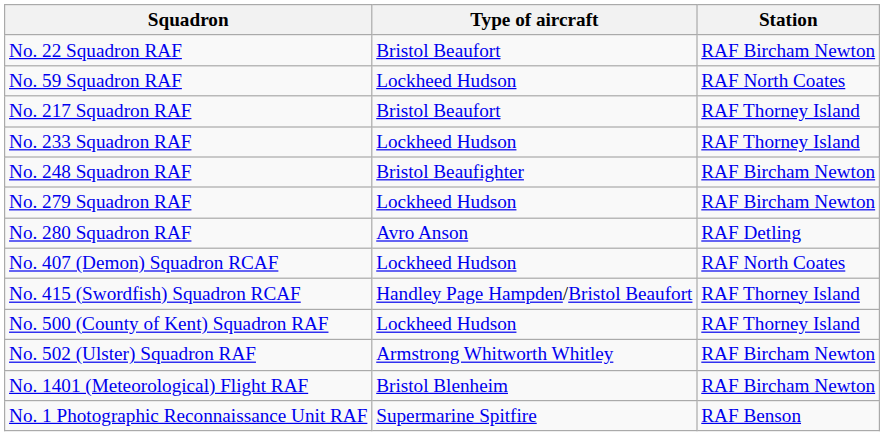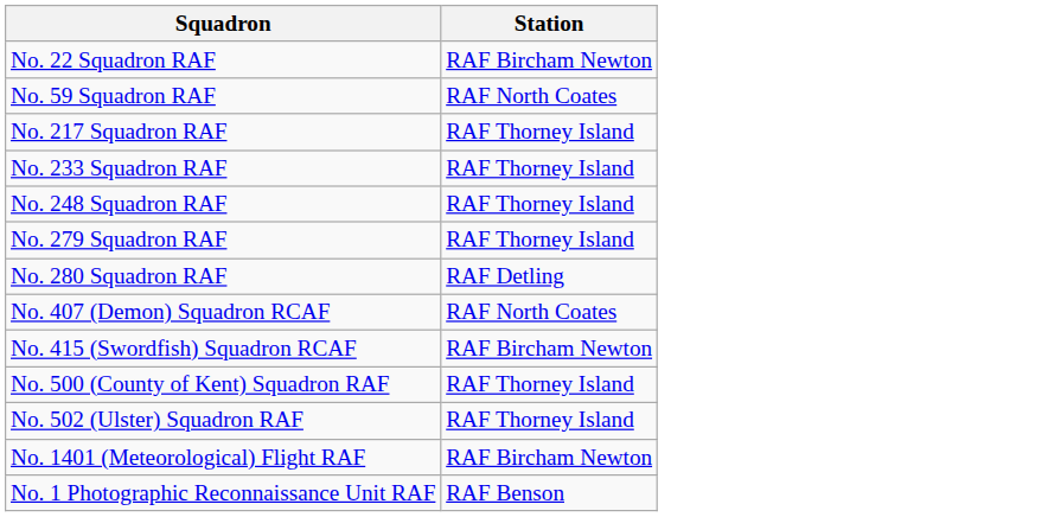- column: Type of aircraft | Bristol Beaufort | Lockheed Hudson | Bristol Beaufort | Lockheed Hudson | Bristol Beaufighter | Lockheed Hudson | Avro Anson | Lockheed Hudson | Handley Page Hampden/Bristol Beaufort | Lockheed Hudson | Armstrong Whitworth Whitley | Bristol Blenheim | Supermarine Spitfire
No. 248 Squadron RAF | Station: RAF Bircham Newton -> RAF Thorney Island
No. 279 Squadron RAF | Station: RAF Bircham Newton -> RAF Thorney Island
No. 415 (Swordfish) Squadron RCAF | Station: RAF Thorney Island -> RAF Bircham Newton
No. 502 (Ulster) Squadron RAF | Station: RAF Bircham Newton -> RAF Thorney Island
